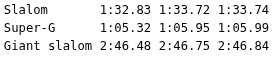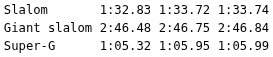rows swapped: Giant slalom <-> Super-G
